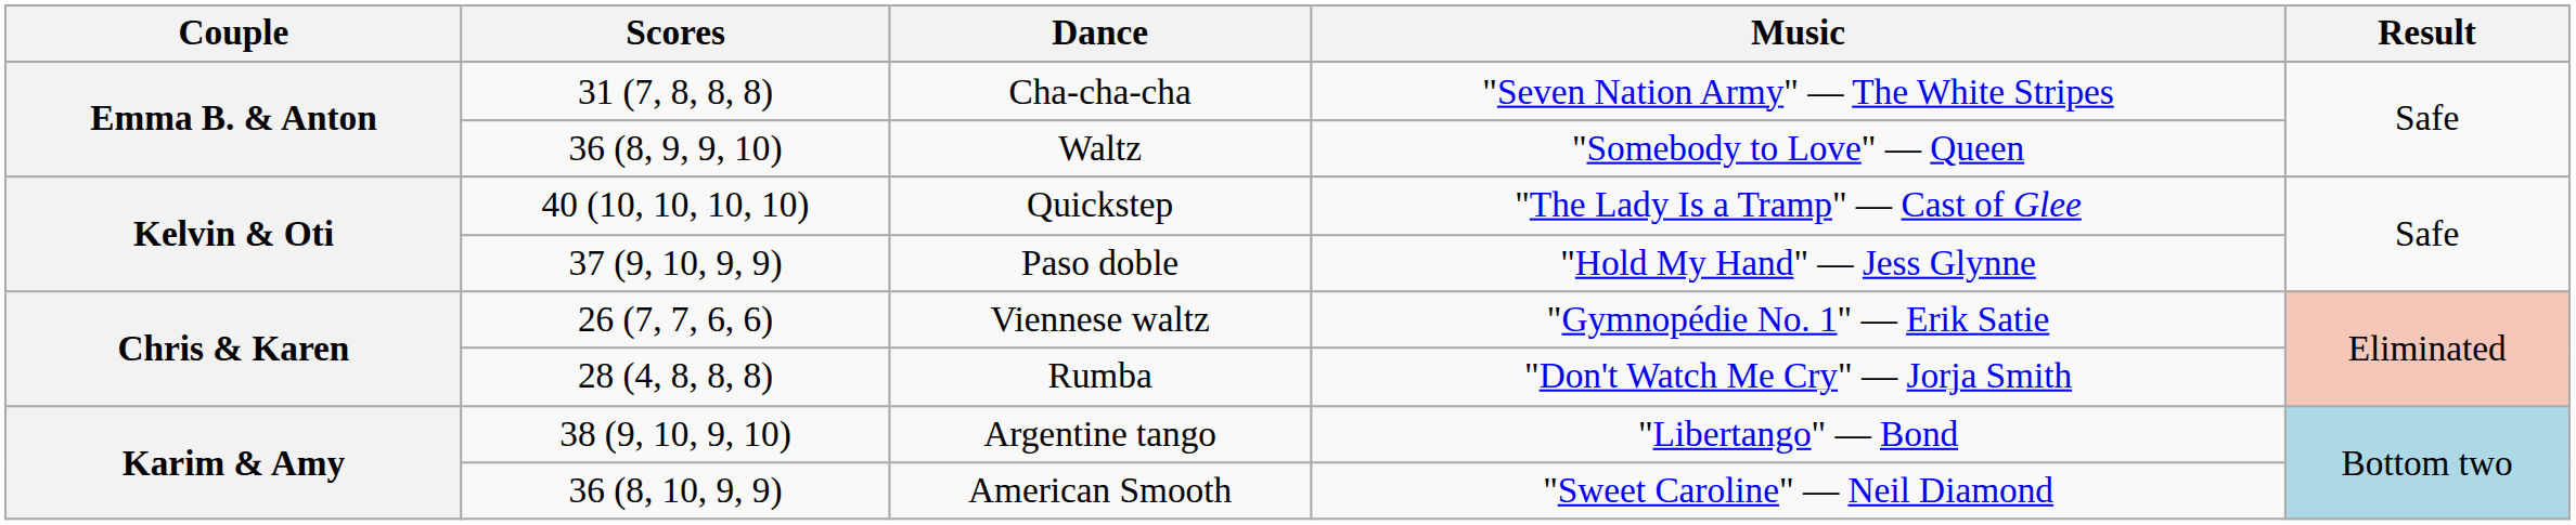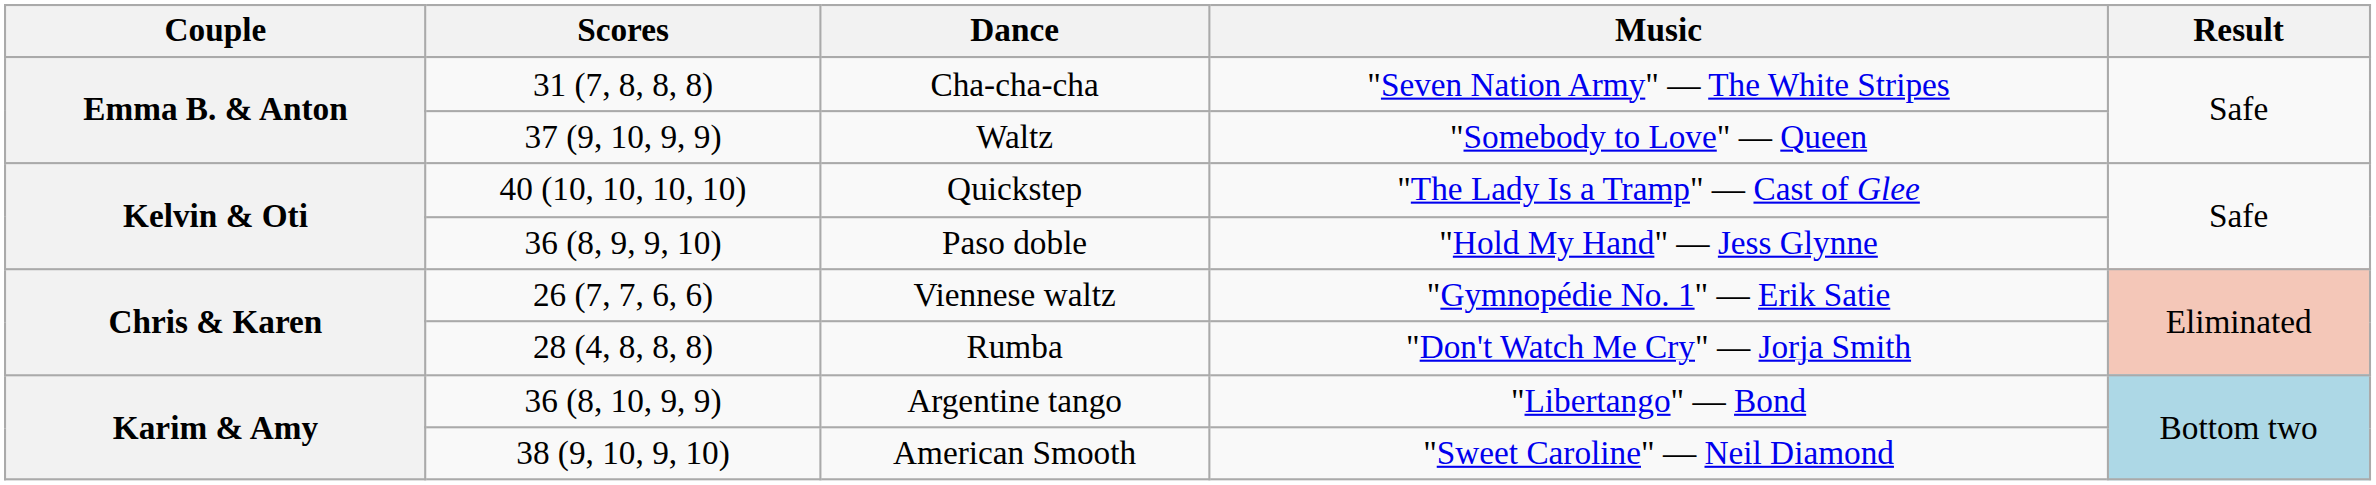Waltz | Scores: 36 (8, 9, 9, 10) -> 37 (9, 10, 9, 9)
Paso doble | Scores: 37 (9, 10, 9, 9) -> 36 (8, 9, 9, 10)
Argentine tango | Scores: 38 (9, 10, 9, 10) -> 36 (8, 10, 9, 9)
American Smooth | Scores: 36 (8, 10, 9, 9) -> 38 (9, 10, 9, 10)
